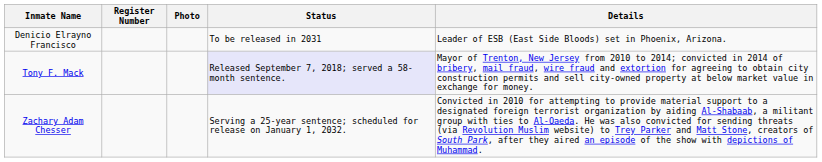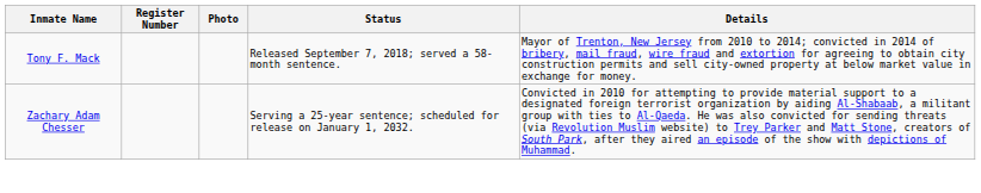- row: Denicio Elrayno Francisco | To be released in 2031 | Leader of ESB (East Side Bloods) set in Phoenix, Arizona.
Tony F. Mack | Status: lavender background -> no background
